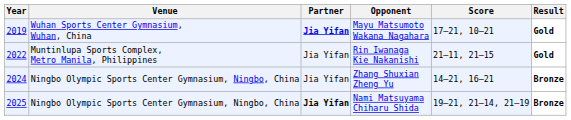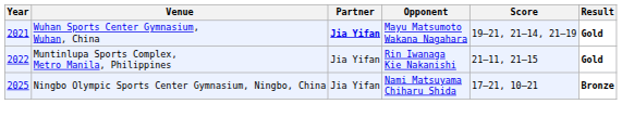Mayu Matsumoto Wakana Nagahara | Year: 2019 -> 2021
Mayu Matsumoto Wakana Nagahara | Score: 17–21, 10–21 -> 19–21, 21–14, 21–19
- row: 2024 | Ningbo Olympic Sports Center Gymnasium, Ningbo, China | Jia Yifan | Zhang Shuxian Zheng Yu | 14–21, 16–21 | Bronze
Nami Matsuyama Chiharu Shida | Partner: bold -> normal
Nami Matsuyama Chiharu Shida | Score: 19–21, 21–14, 21–19 -> 17–21, 10–21
